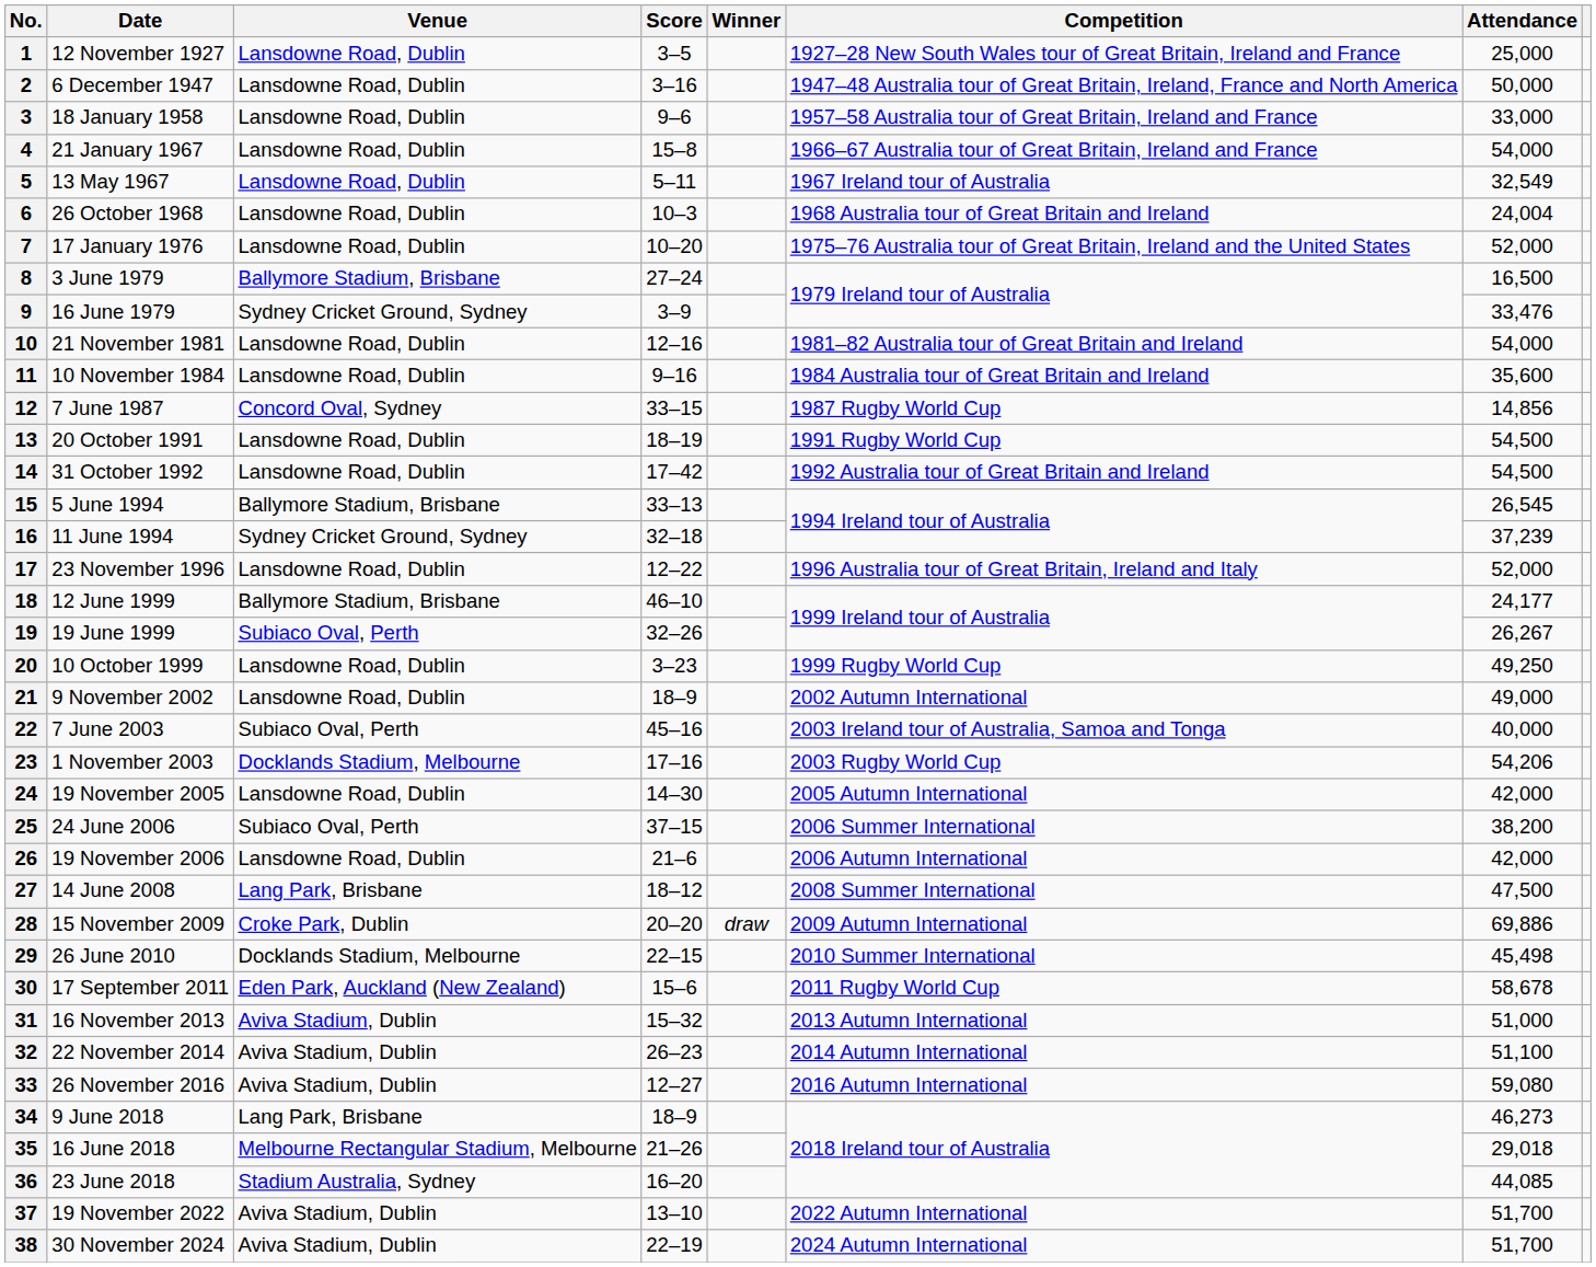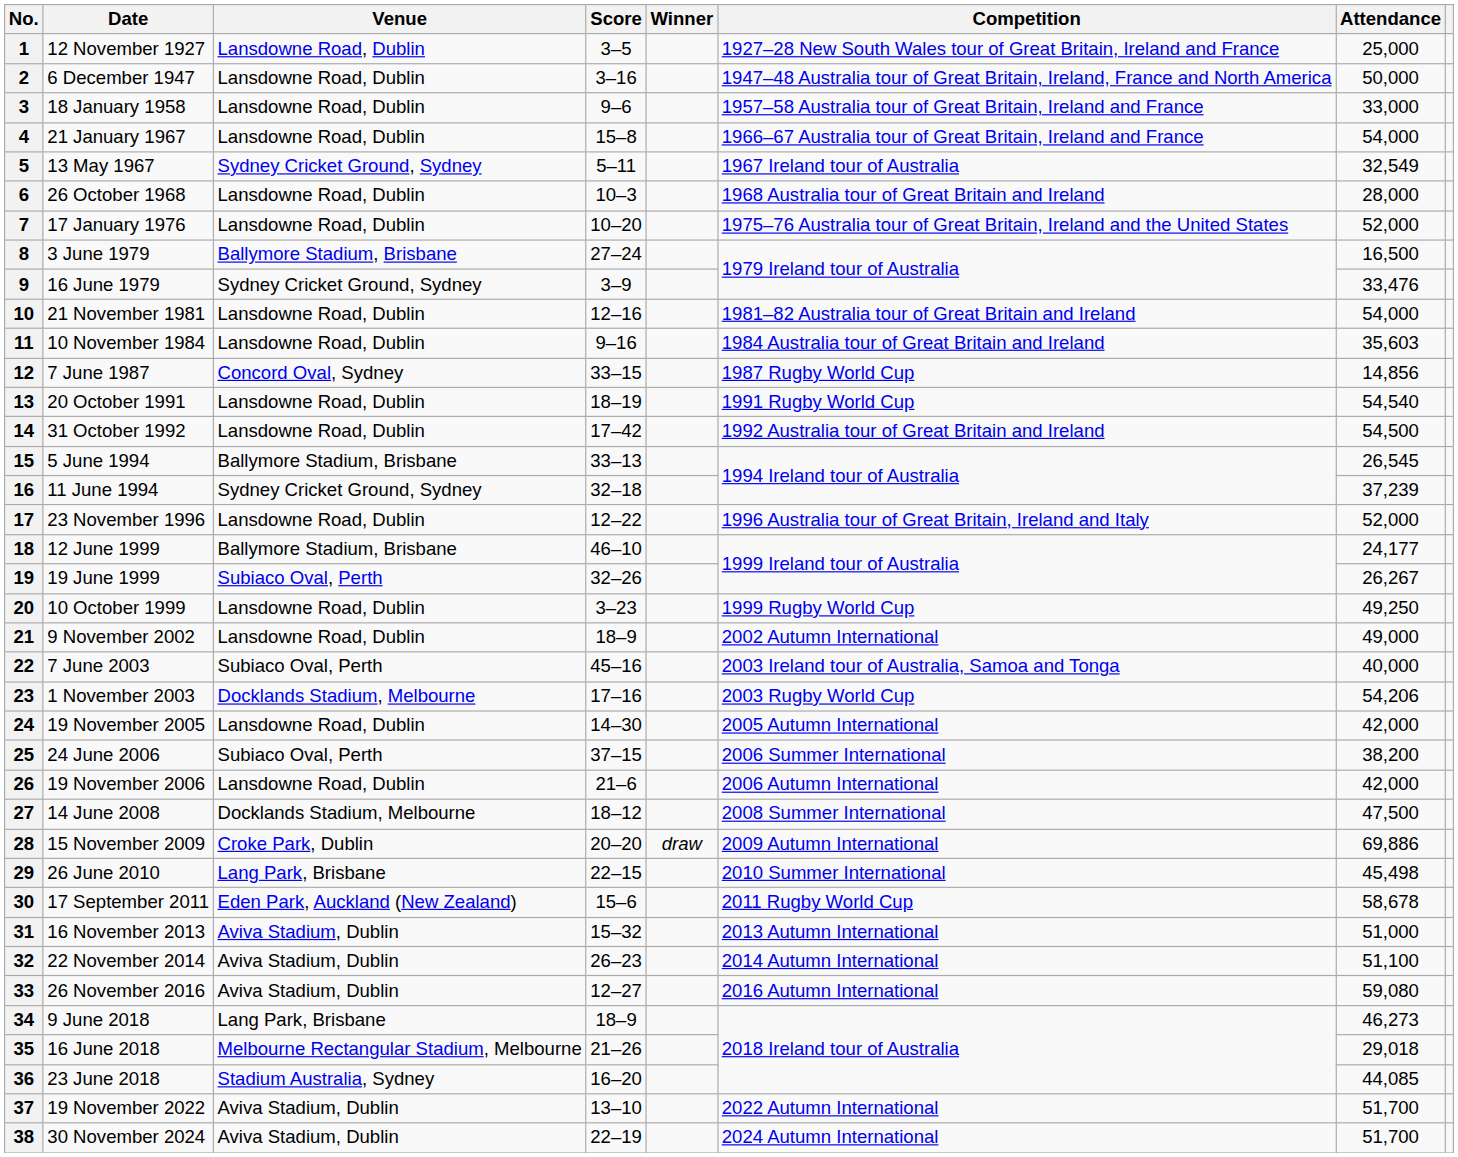5 | Venue: Lansdowne Road, Dublin -> Sydney Cricket Ground, Sydney
6 | Attendance: 24,004 -> 28,000
11 | Attendance: 35,600 -> 35,603
13 | Attendance: 54,500 -> 54,540
27 | Venue: Lang Park, Brisbane -> Docklands Stadium, Melbourne
29 | Venue: Docklands Stadium, Melbourne -> Lang Park, Brisbane
